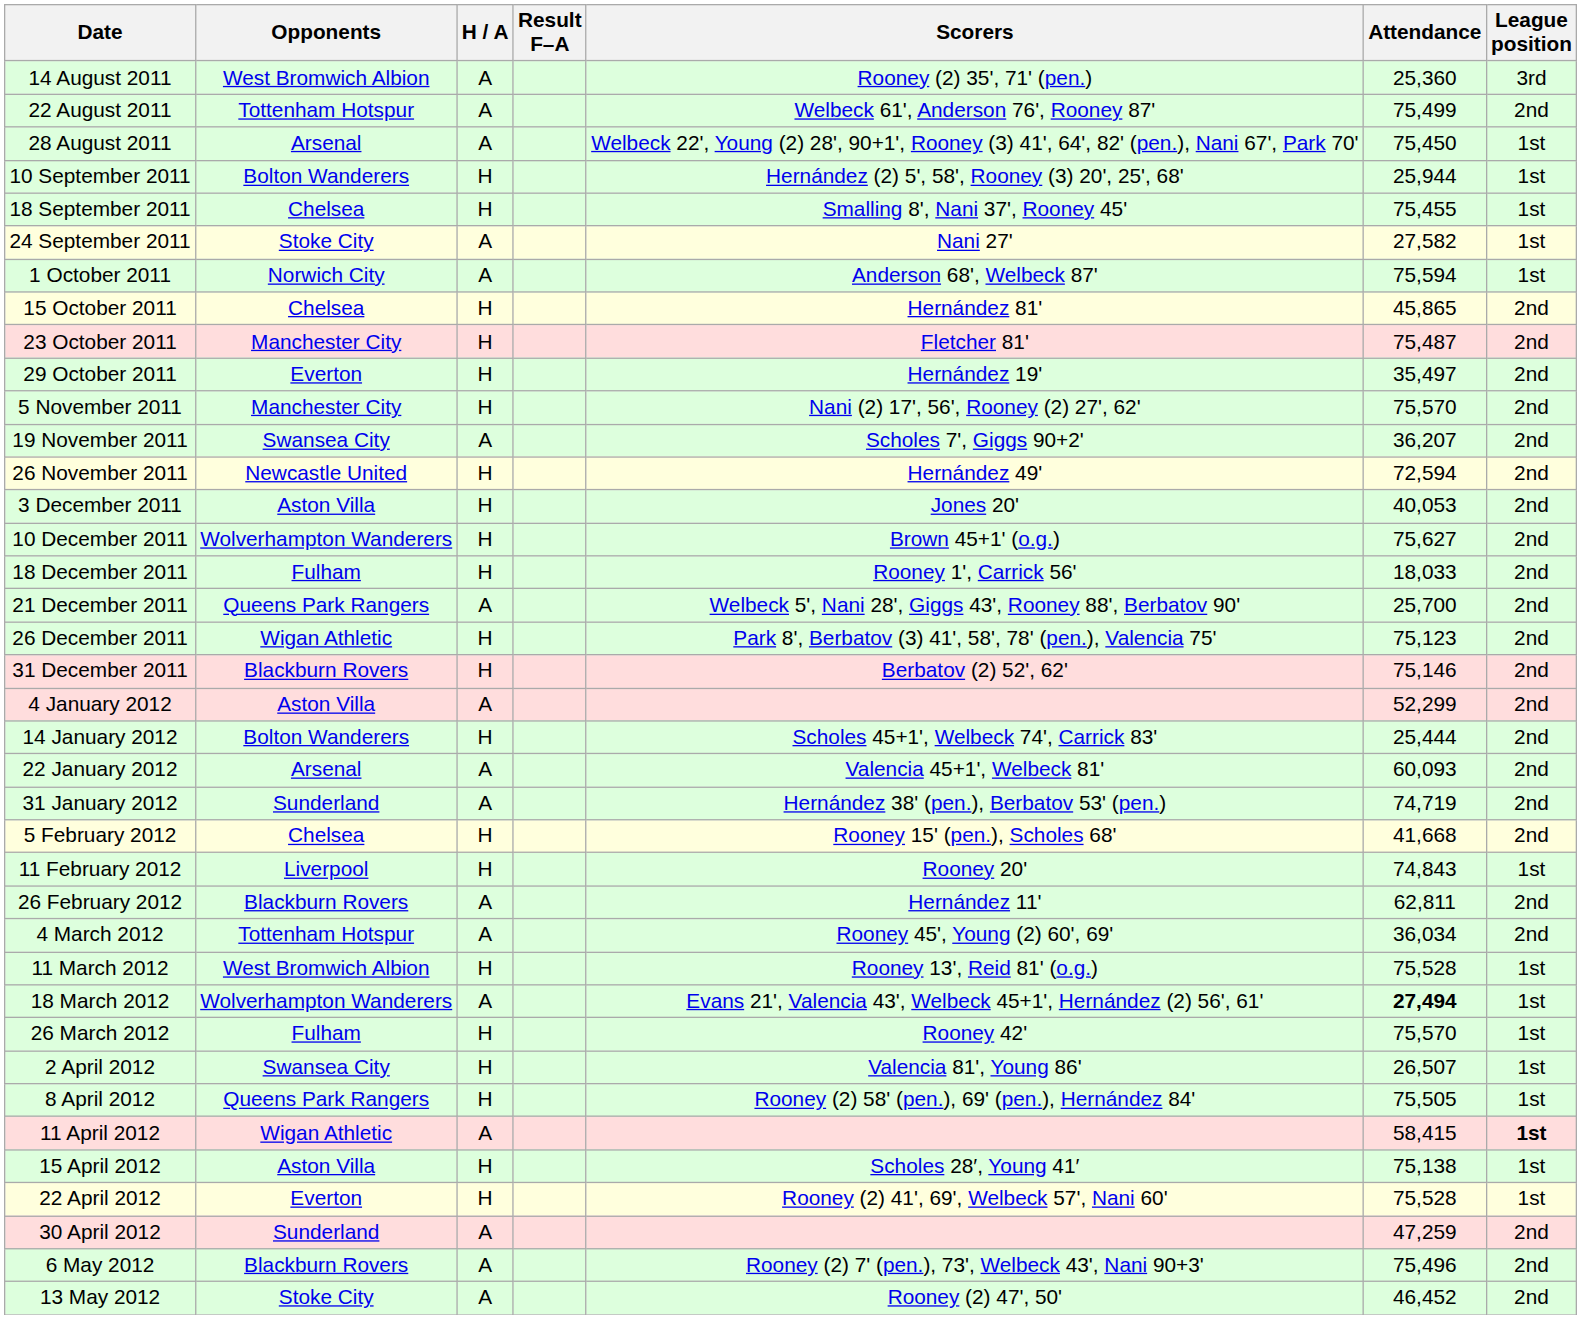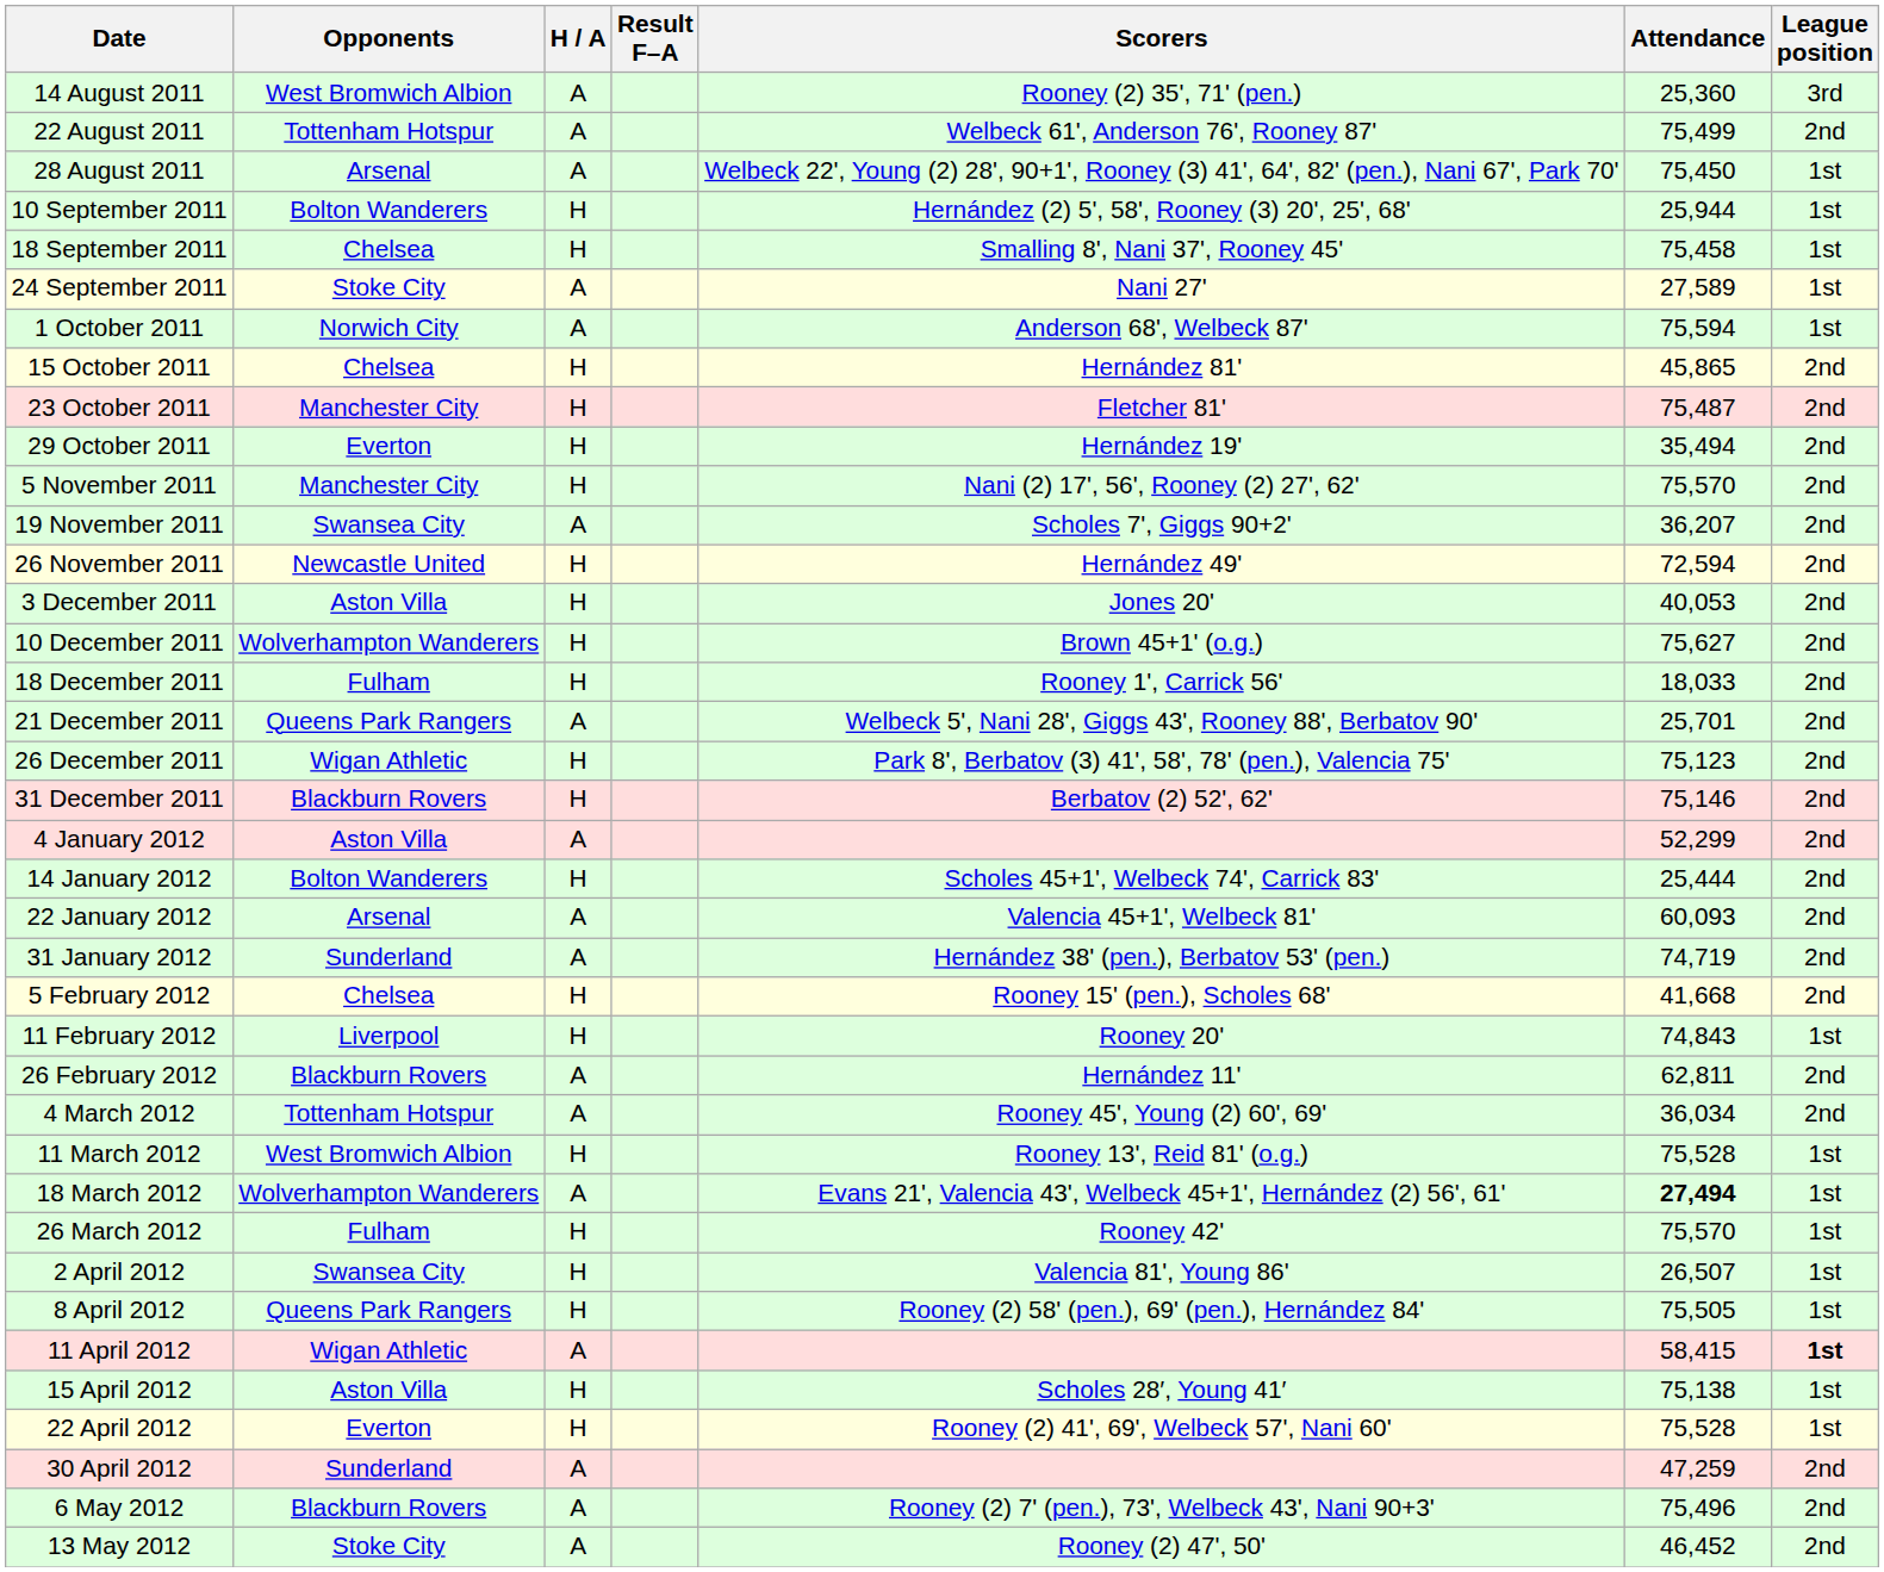18 September 2011 | Attendance: 75,455 -> 75,458
24 September 2011 | Attendance: 27,582 -> 27,589
29 October 2011 | Attendance: 35,497 -> 35,494
21 December 2011 | Attendance: 25,700 -> 25,701
